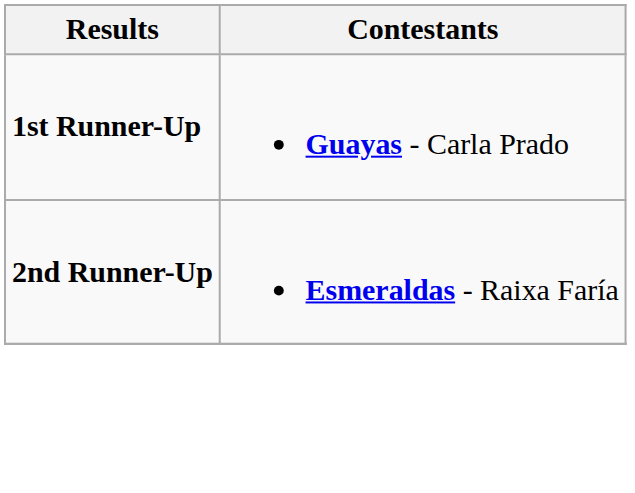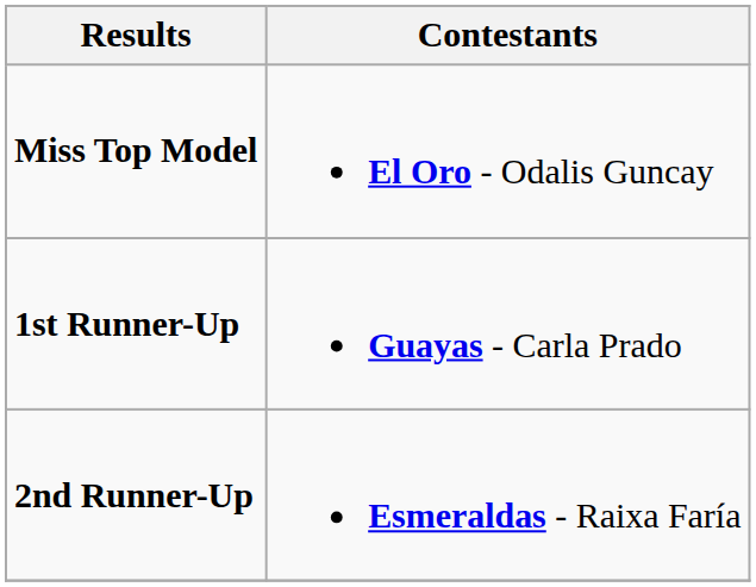+ row: Miss Top Model | El Oro - Odalis Guncay
